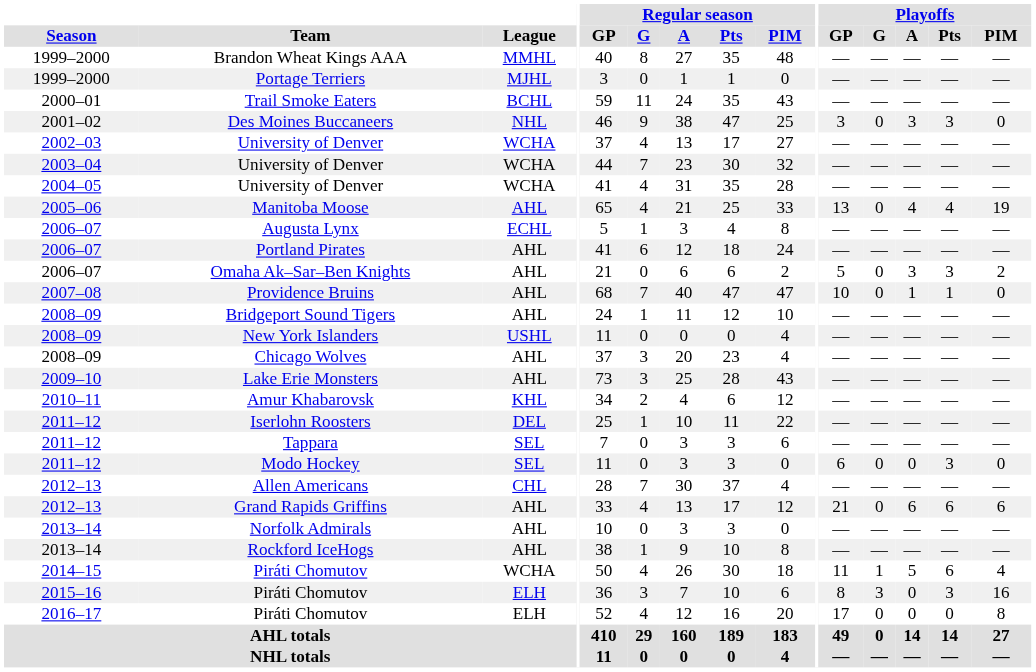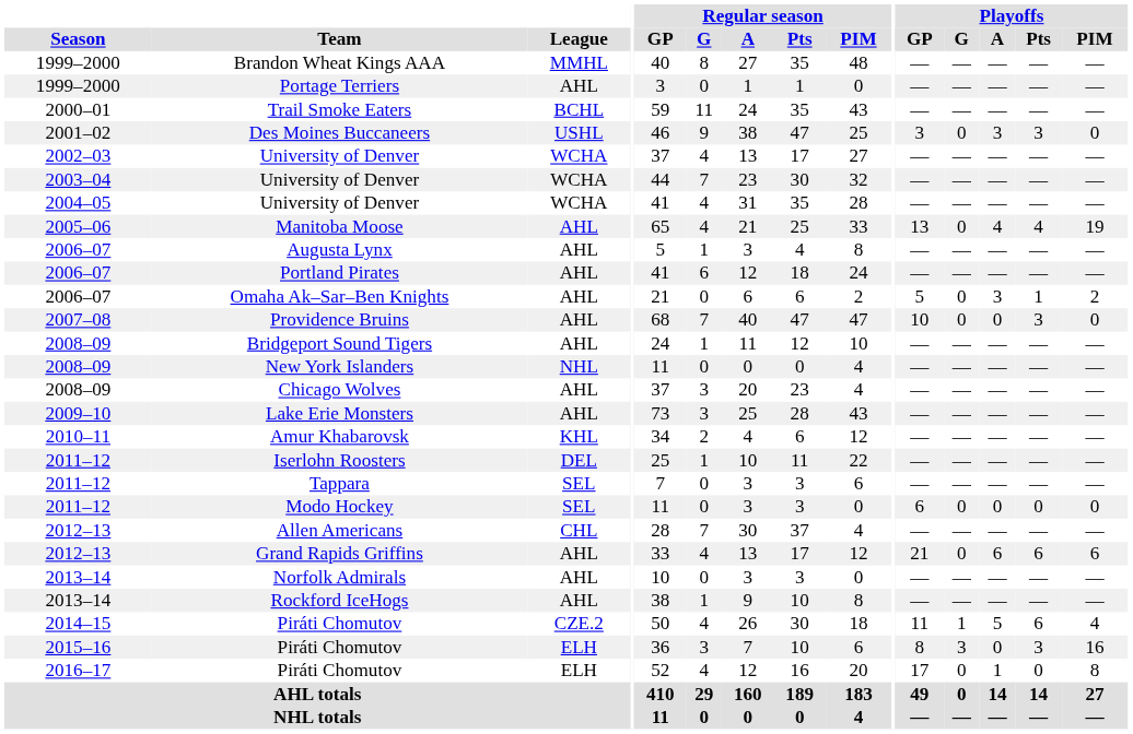Portage Terriers | League: MJHL -> AHL
Des Moines Buccaneers | League: NHL -> USHL
Augusta Lynx | League: ECHL -> AHL
Omaha Ak–Sar–Ben Knights | Playoffs / Pts: 3 -> 1
Providence Bruins | Playoffs / A: 1 -> 0
Providence Bruins | Playoffs / Pts: 1 -> 3
New York Islanders | League: USHL -> NHL
Modo Hockey | Playoffs / Pts: 3 -> 0
2014–15 / Piráti Chomutov | League: WCHA -> CZE.2
2016–17 / Piráti Chomutov | Playoffs / A: 0 -> 1
